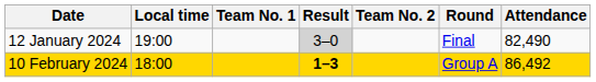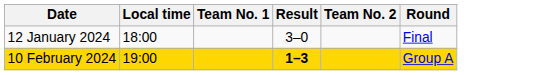- column: Attendance | 82,490 | 86,492
12 January 2024 | Local time: 19:00 -> 18:00
12 January 2024 | Result: lightgrey background -> no background
10 February 2024 | Local time: 18:00 -> 19:00
